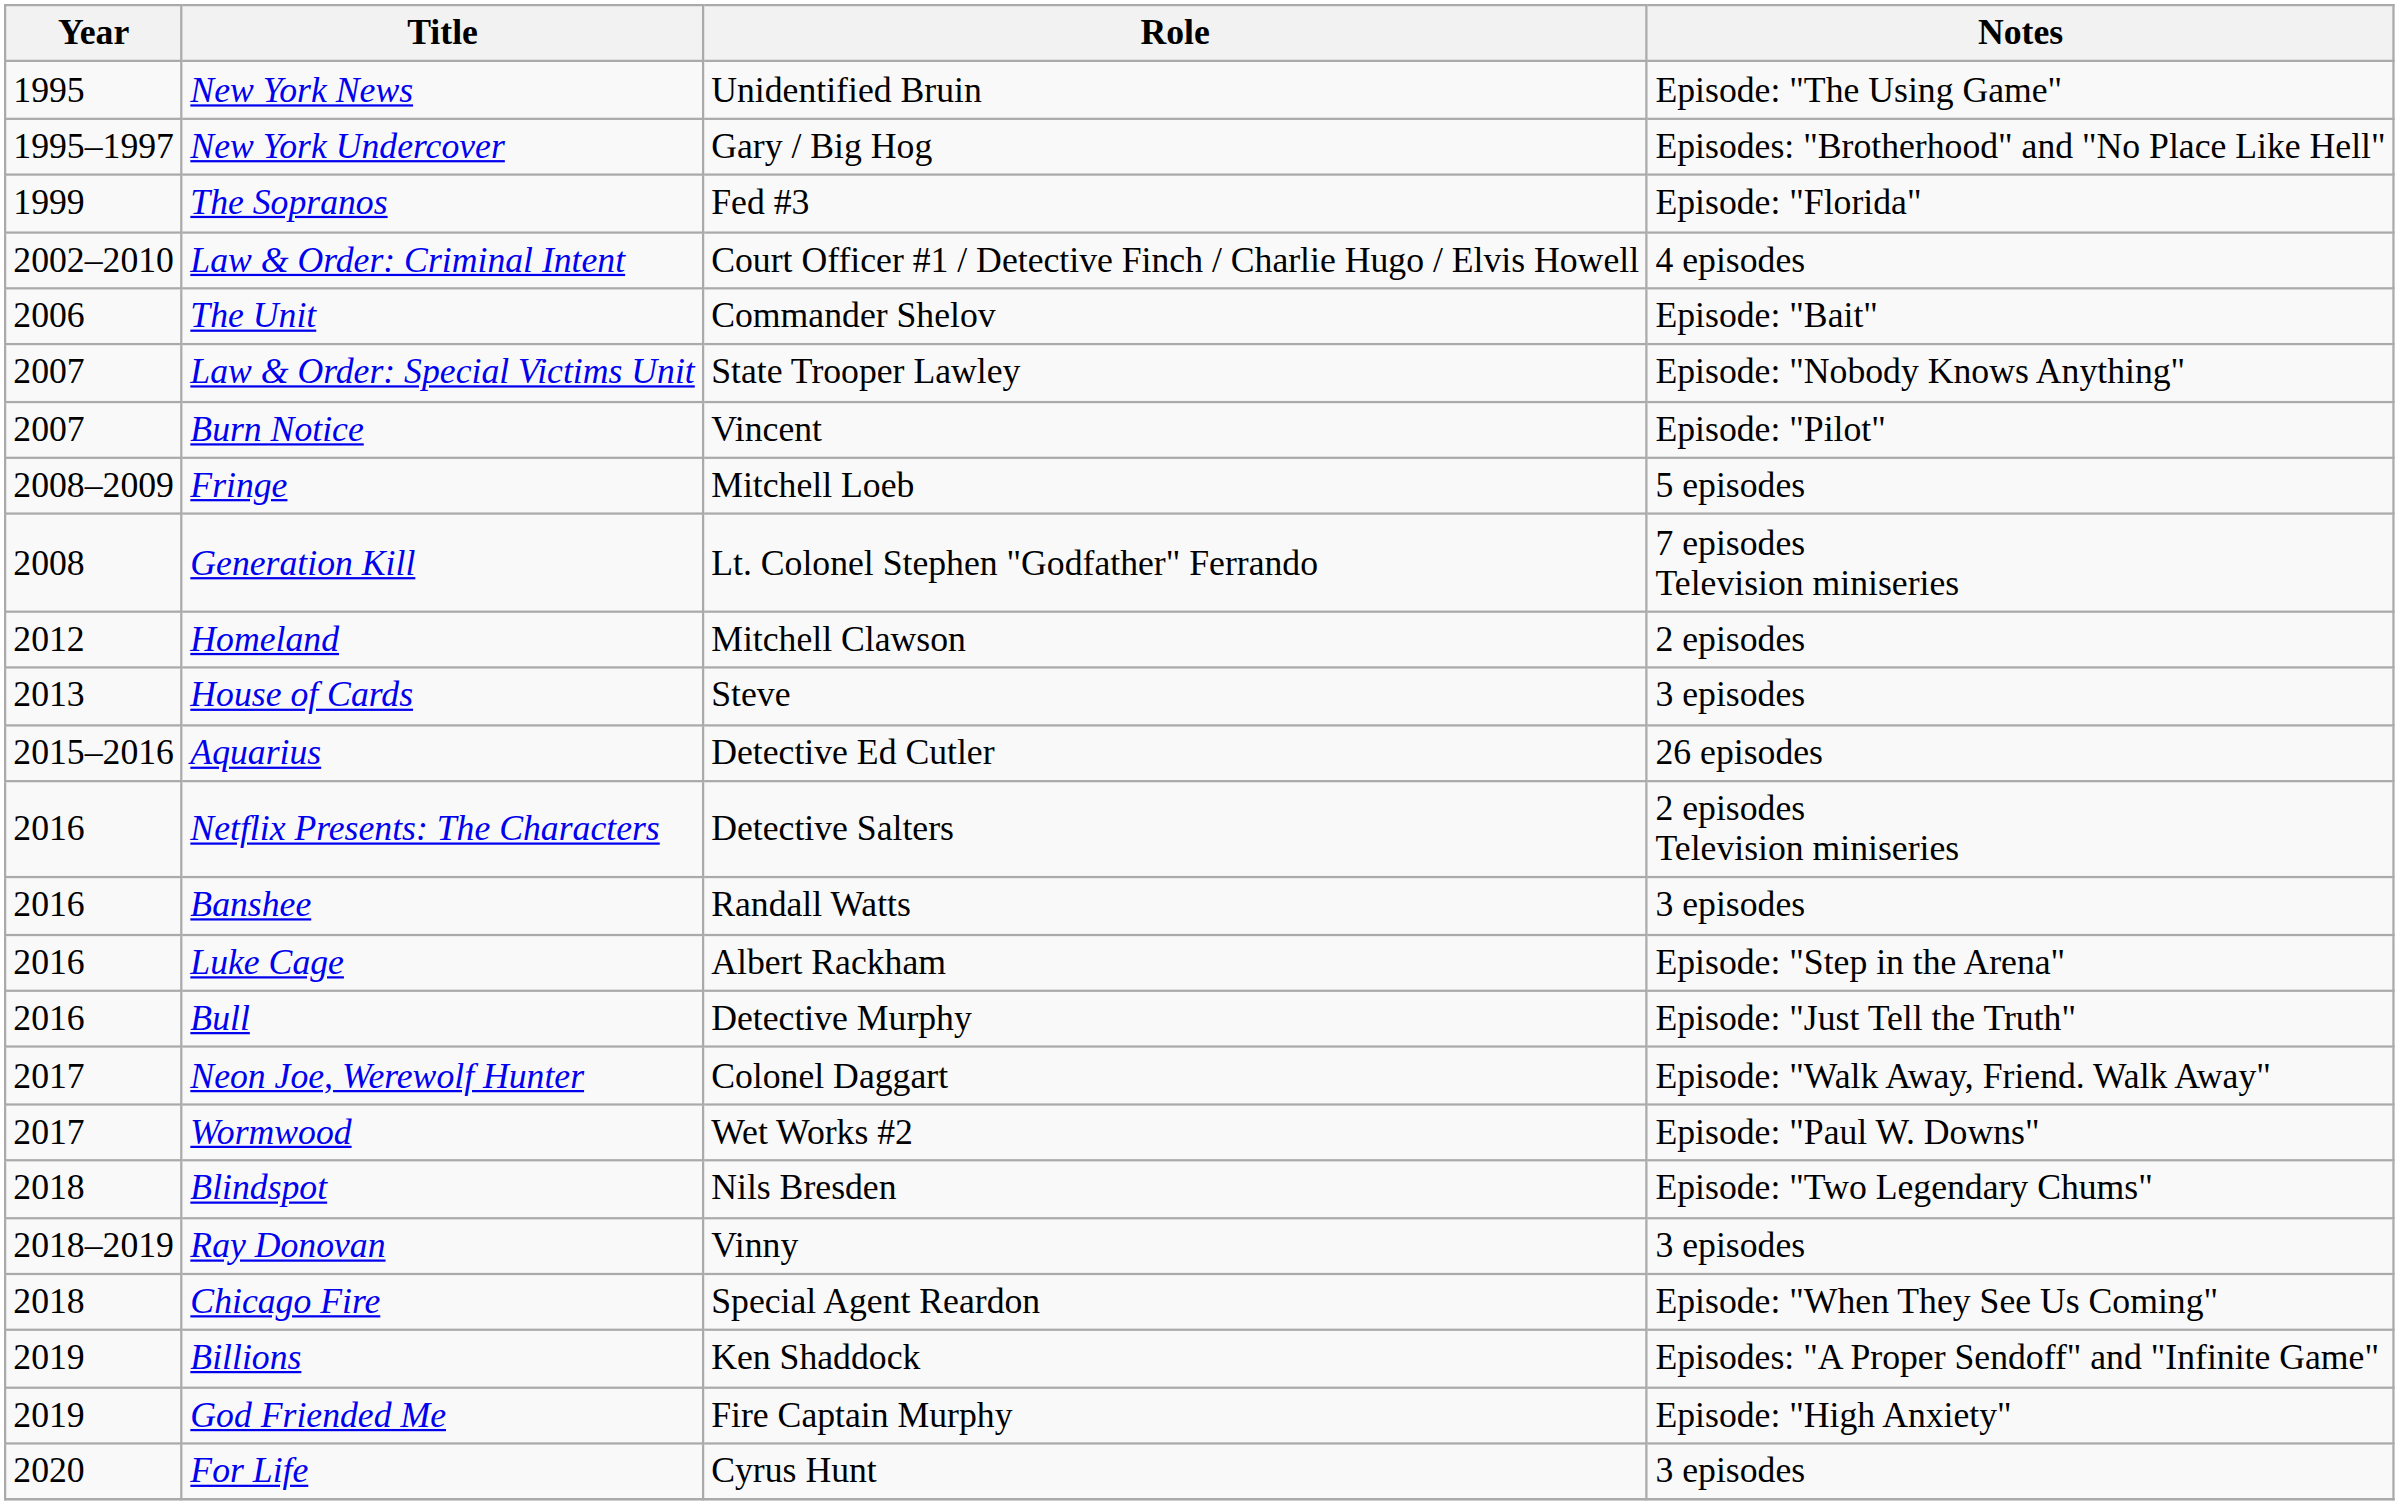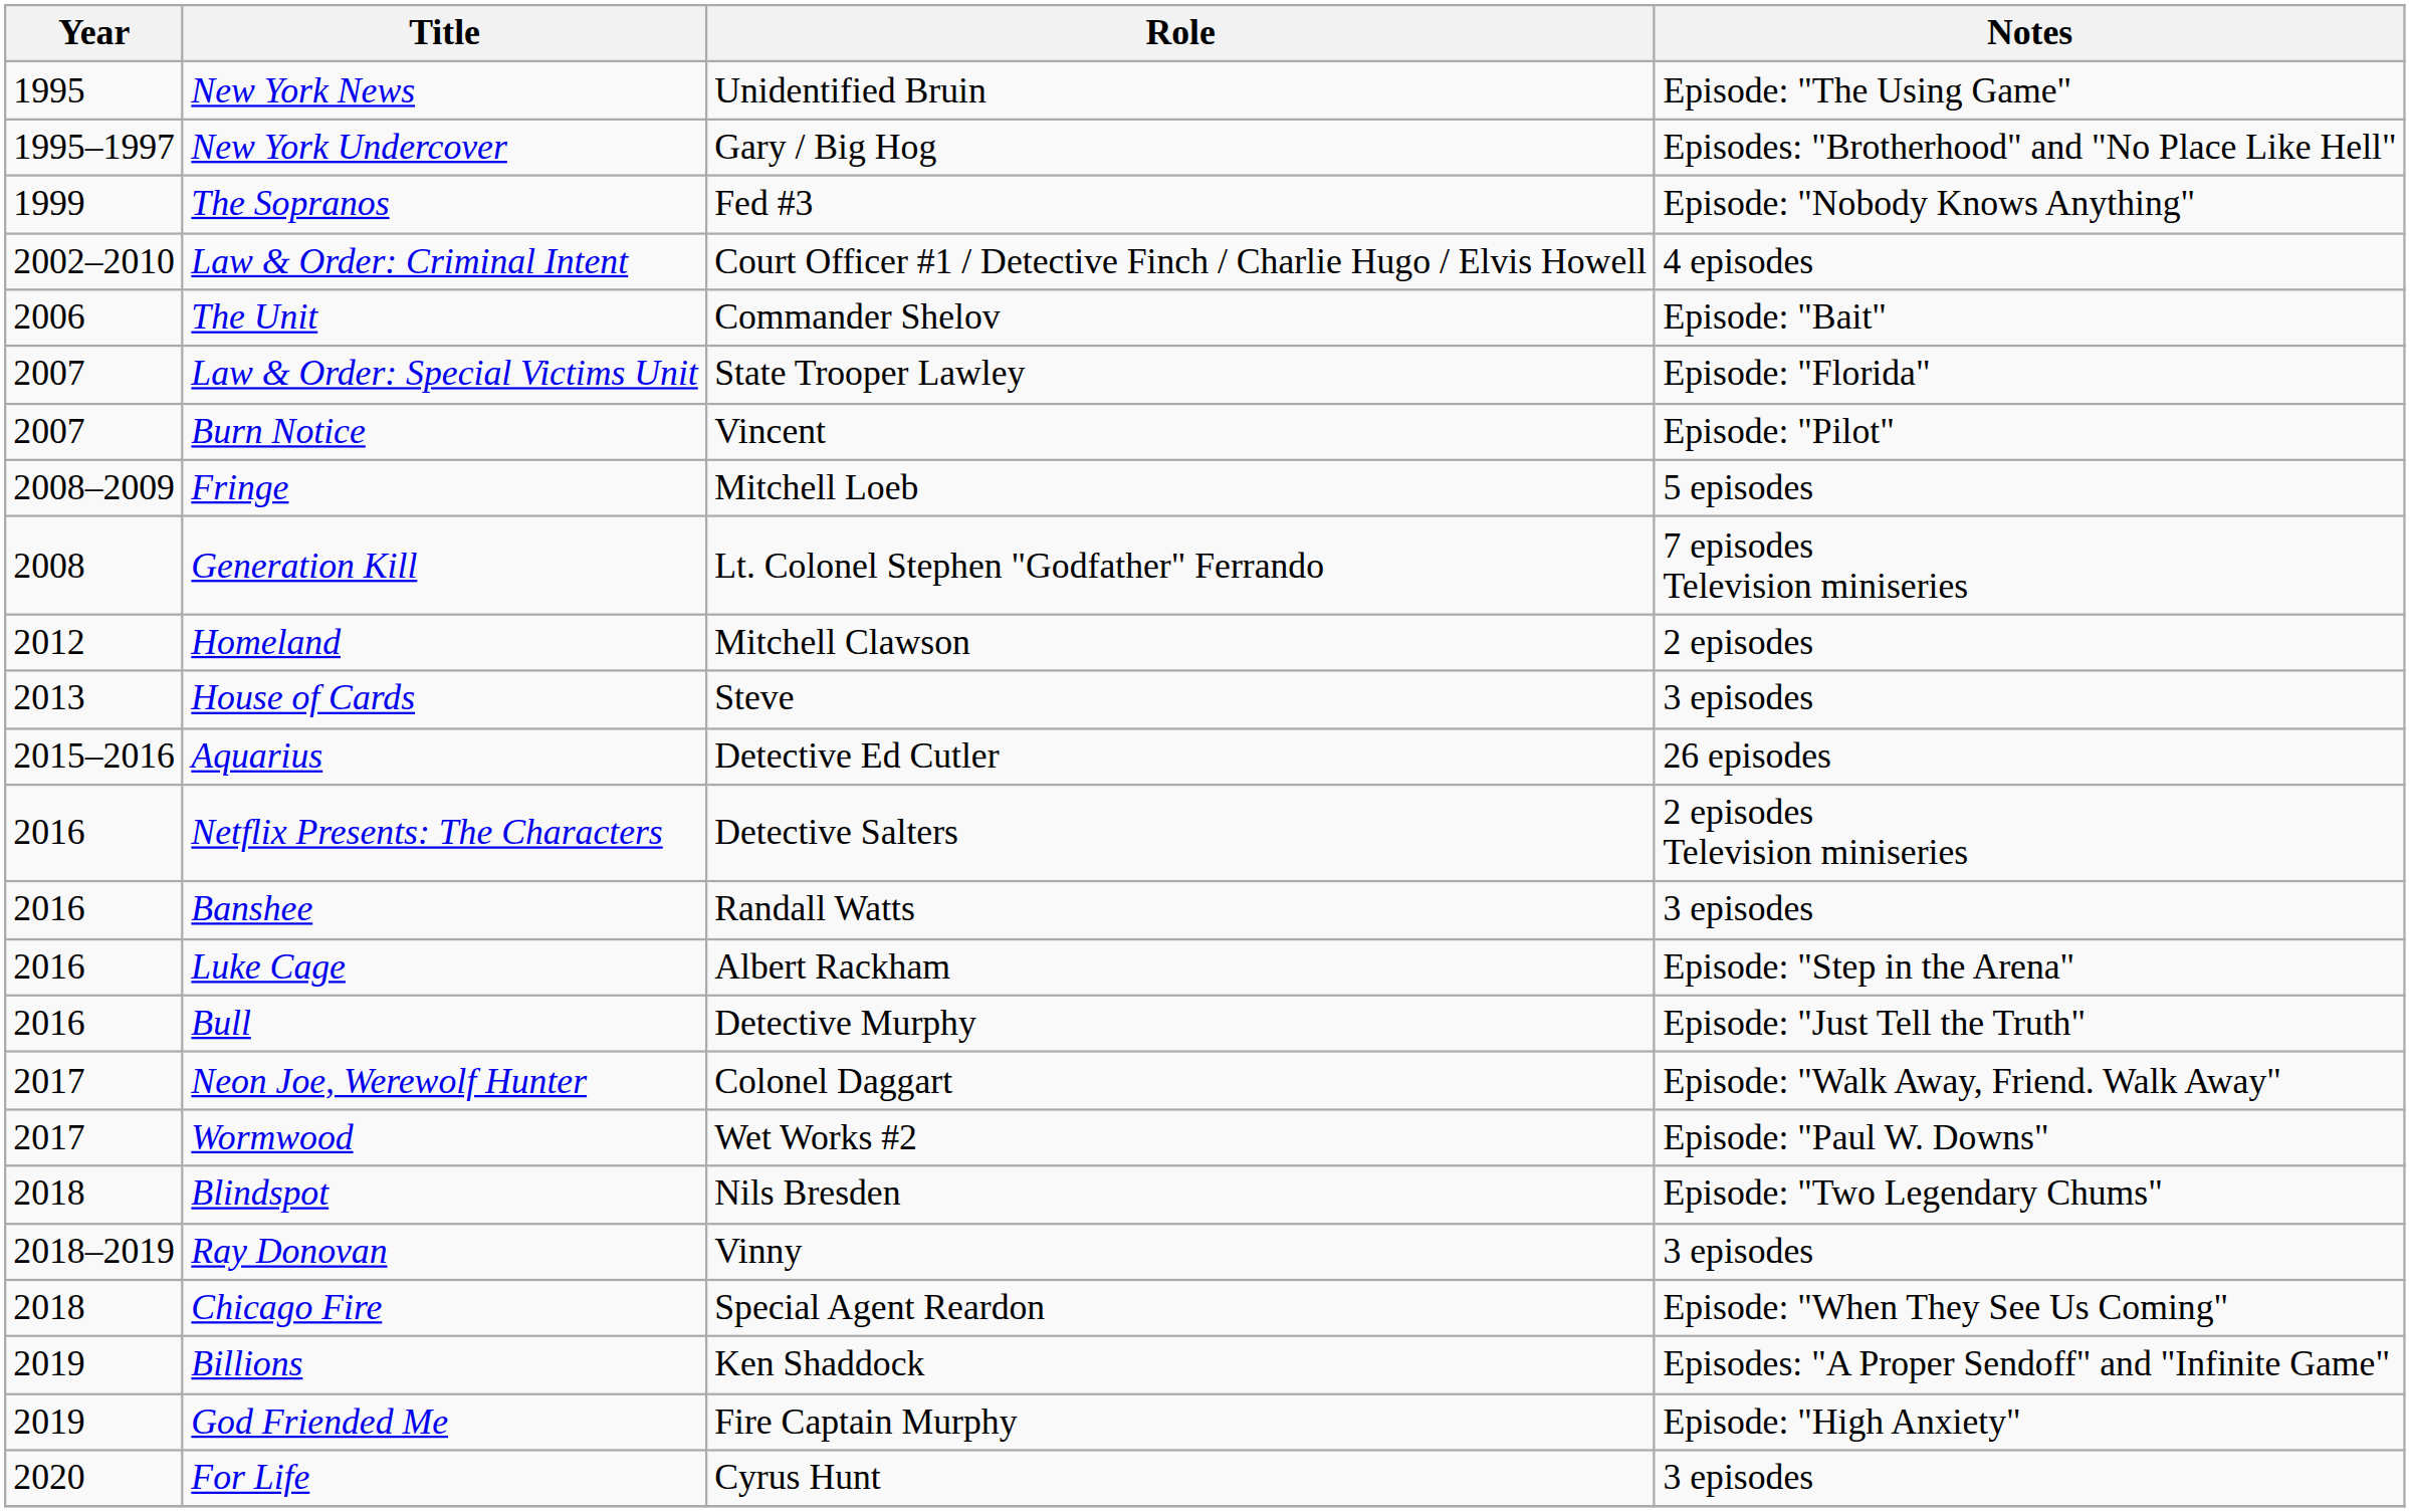The Sopranos | Notes: Episode: "Florida" -> Episode: "Nobody Knows Anything"
Law & Order: Special Victims Unit | Notes: Episode: "Nobody Knows Anything" -> Episode: "Florida"
